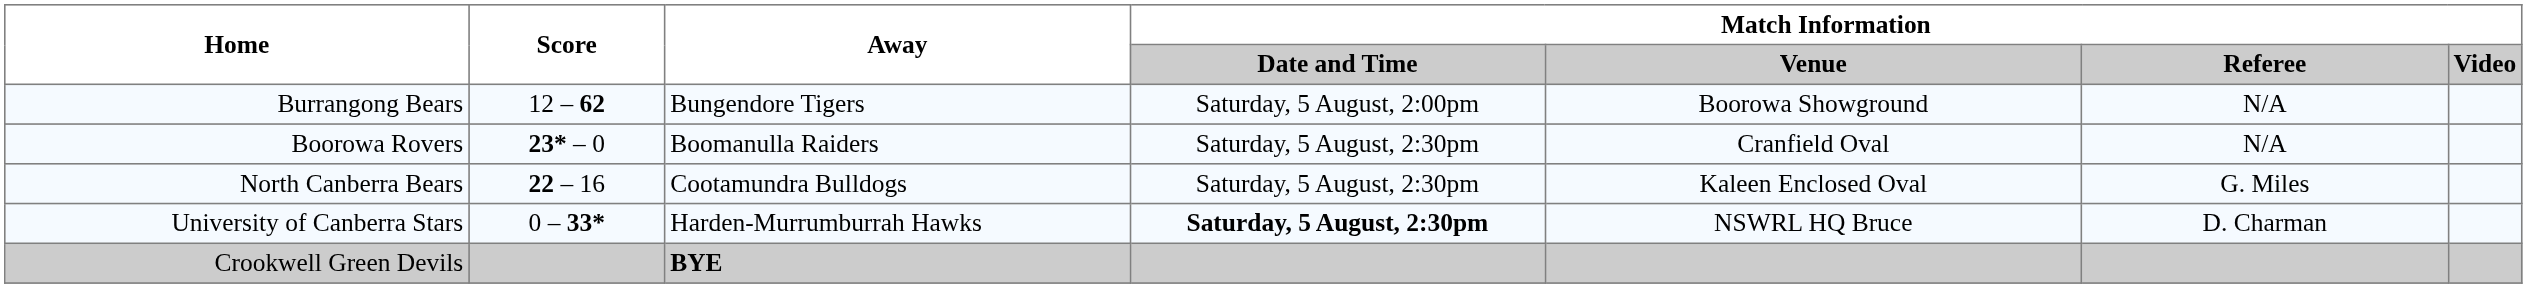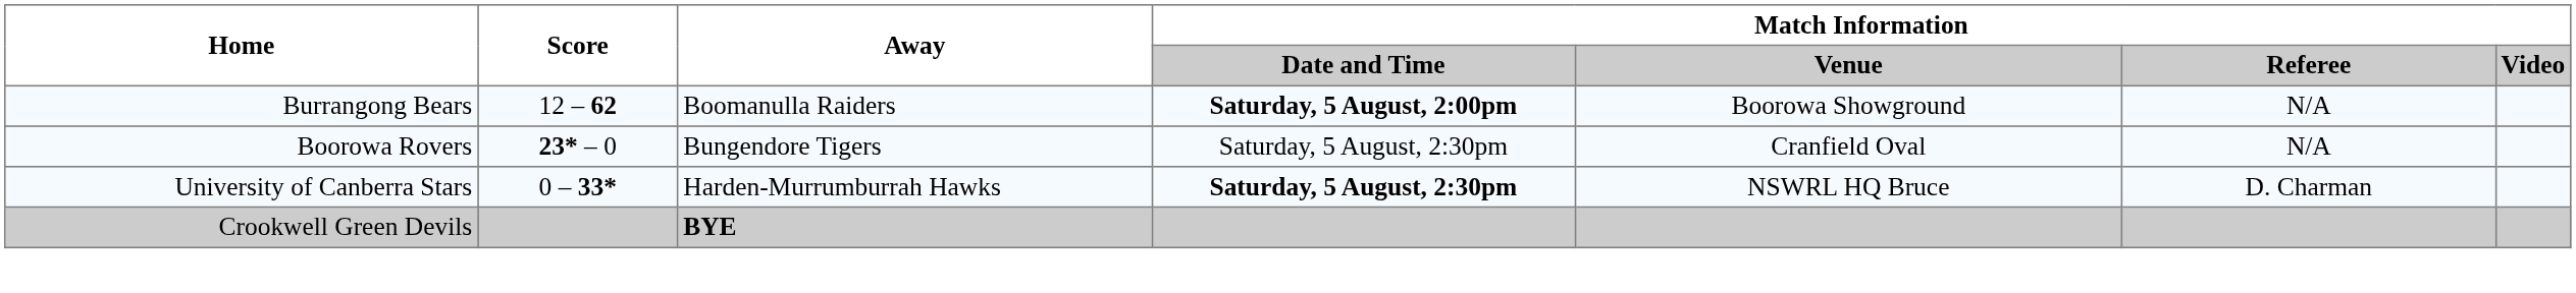Burrangong Bears | Away: Bungendore Tigers -> Boomanulla Raiders
Burrangong Bears | Match Information / Date and Time: normal -> bold
Boorowa Rovers | Away: Boomanulla Raiders -> Bungendore Tigers
- row: North Canberra Bears | 22 – 16 | Cootamundra Bulldogs | Saturday, 5 August, 2:30pm | Kaleen Enclosed Oval | G. Miles
